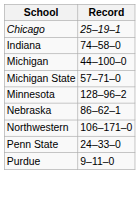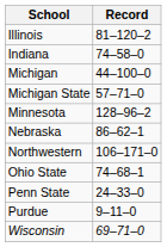- row: Chicago | 25–19–1
+ row: Illinois | 81–120–2
+ row: Ohio State | 74–68–1
+ row: Wisconsin | 69–71–0
